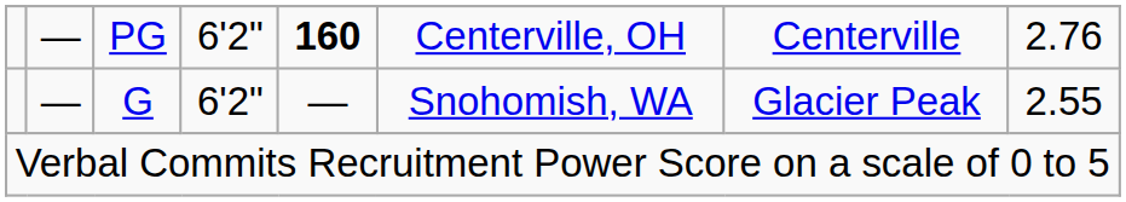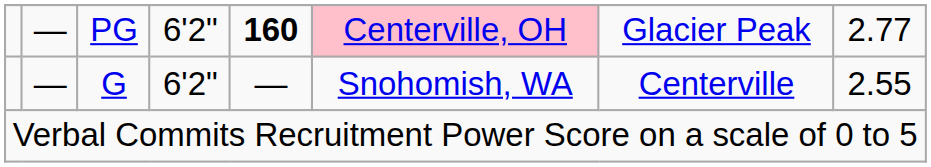PG | column 6: no background -> pink background
PG | column 7: Centerville -> Glacier Peak
PG | column 8: 2.76 -> 2.77
G | column 7: Glacier Peak -> Centerville
